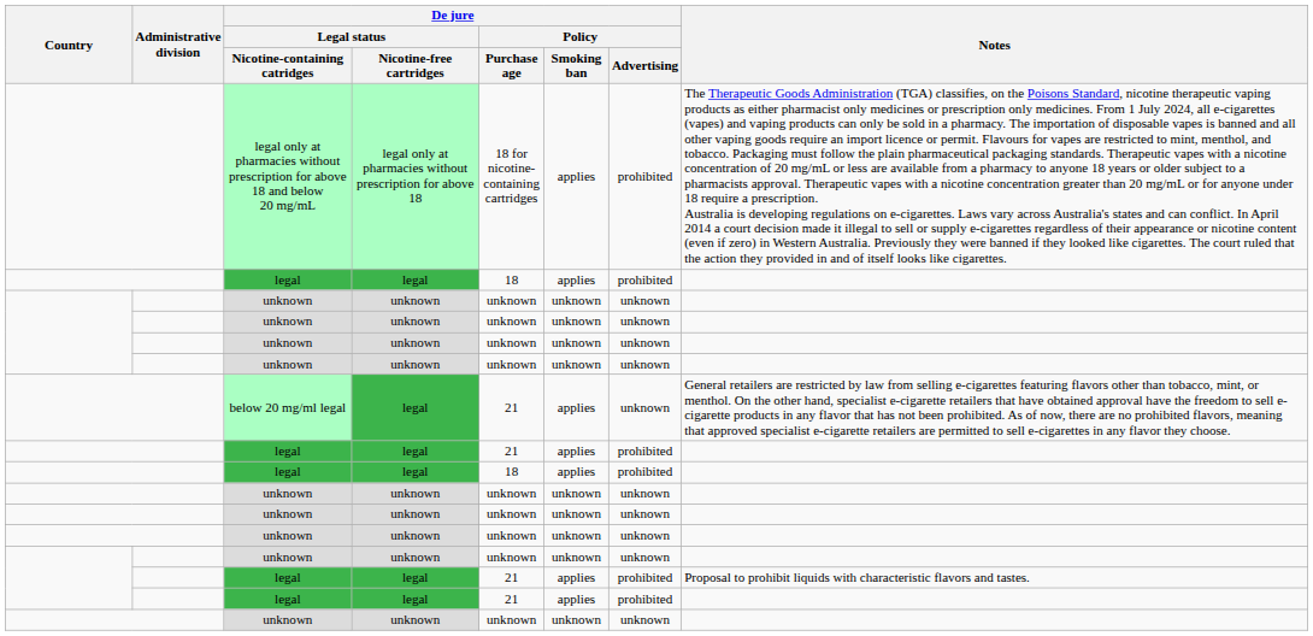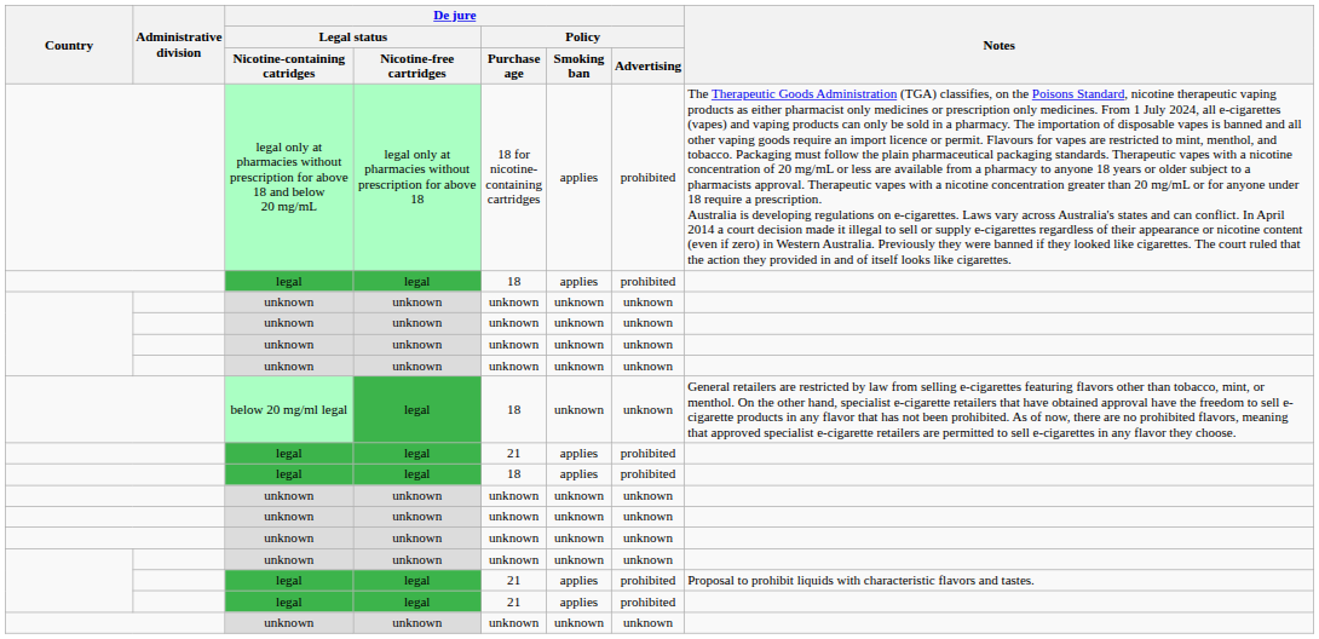below 20 mg/ml legal | De jure / Policy / Purchase age: 21 -> 18
below 20 mg/ml legal | De jure / Policy / Smoking ban: applies -> unknown
